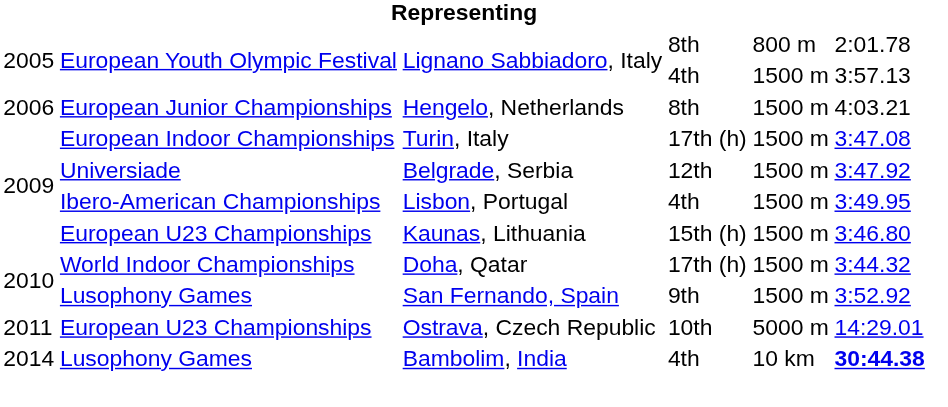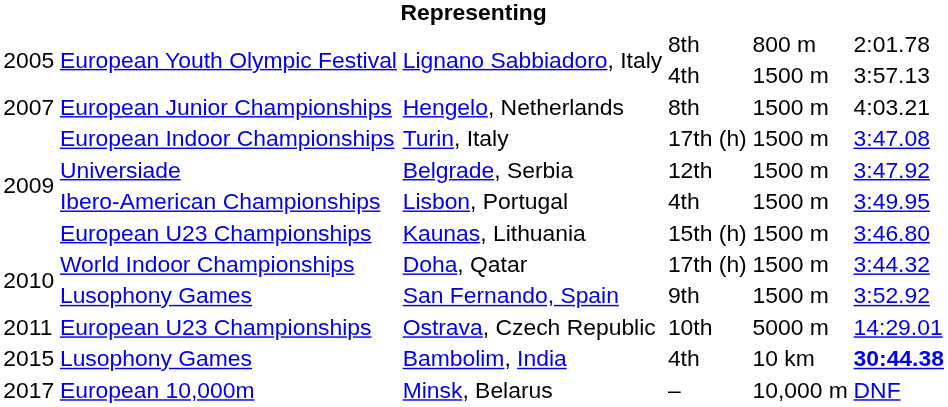Hengelo, Netherlands | column 1: 2006 -> 2007
Bambolim, India | column 1: 2014 -> 2015
+ row: 2017 | European 10,000m | Minsk, Belarus | – | 10,000 m | DNF
